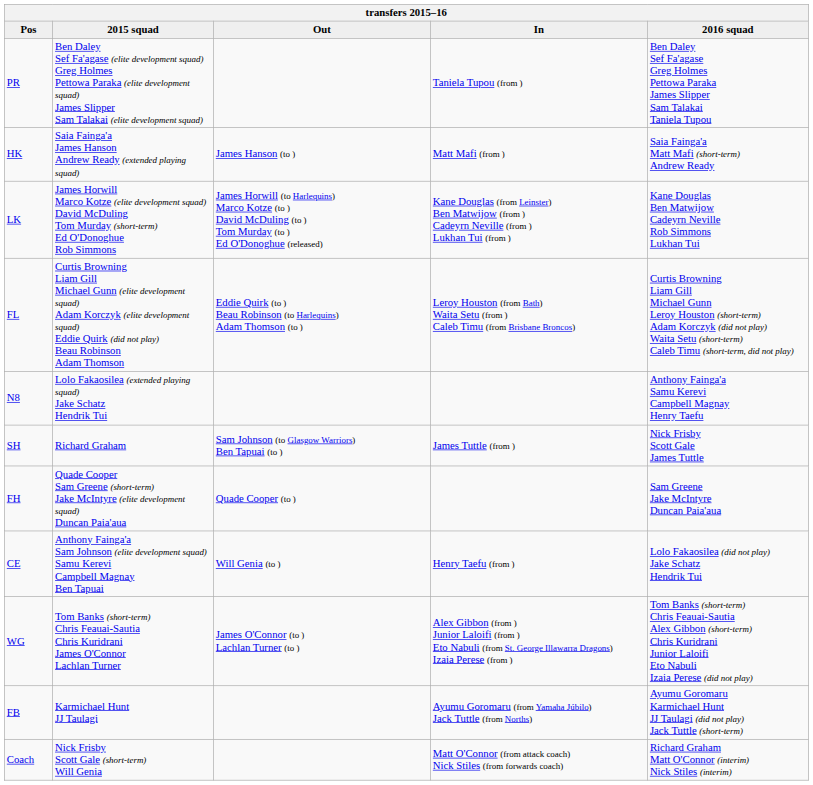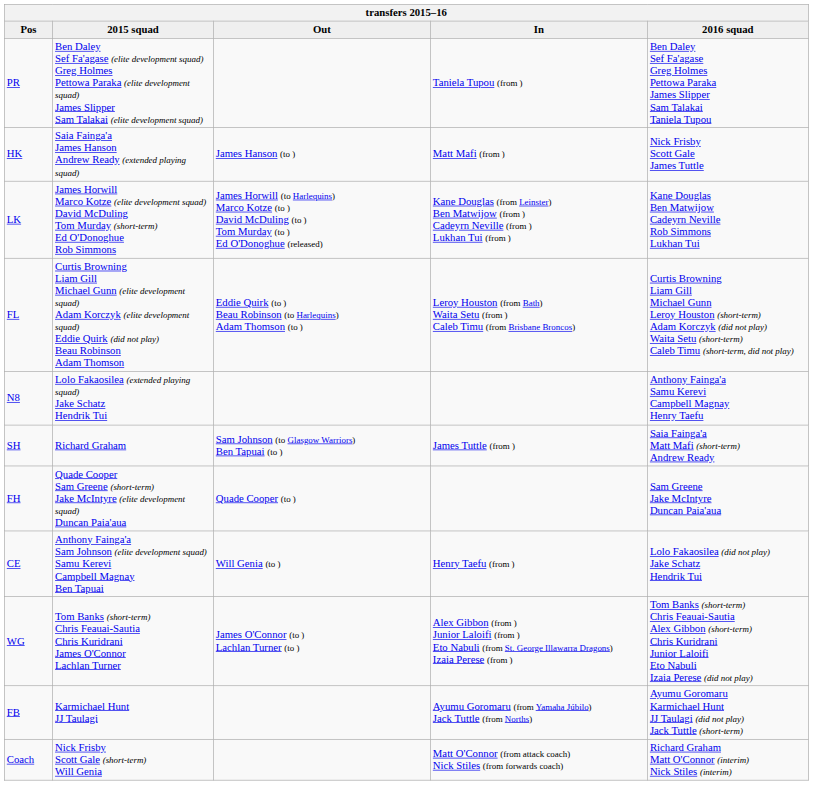HK | 2016 squad: Saia Fainga'a Matt Mafi (short-term) Andrew Ready -> Nick Frisby Scott Gale James Tuttle
SH | 2016 squad: Nick Frisby Scott Gale James Tuttle -> Saia Fainga'a Matt Mafi (short-term) Andrew Ready
